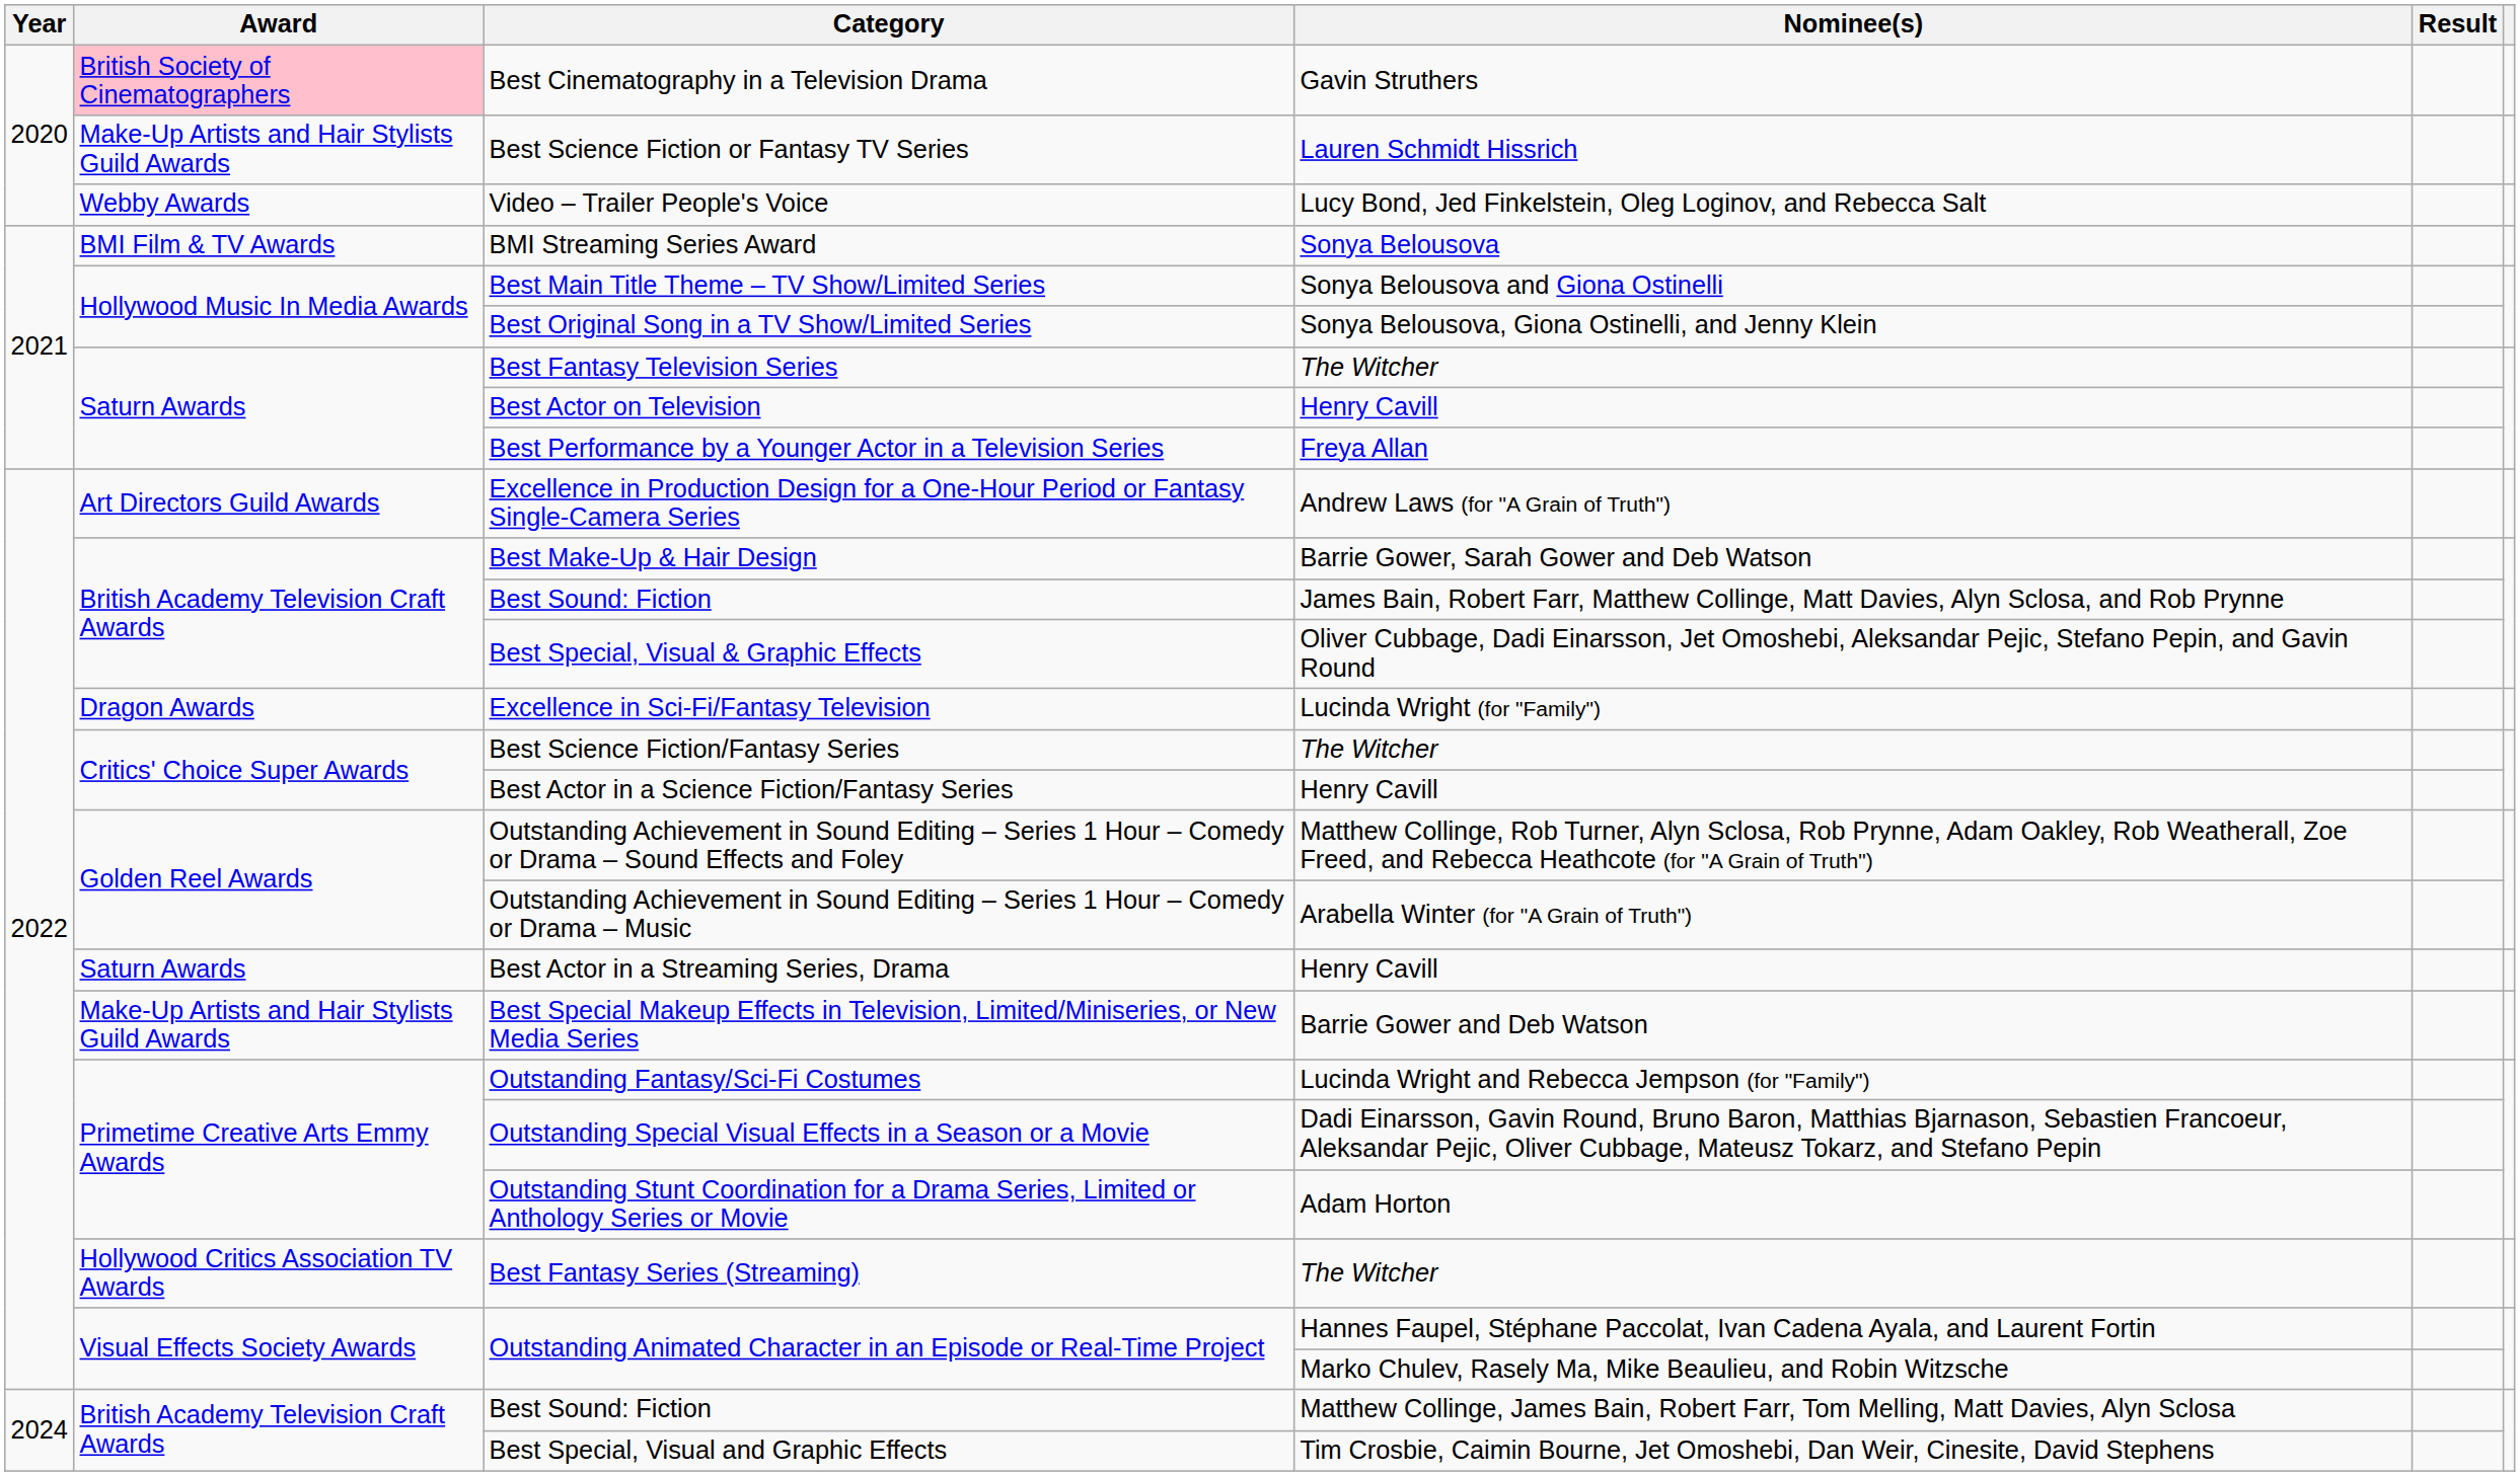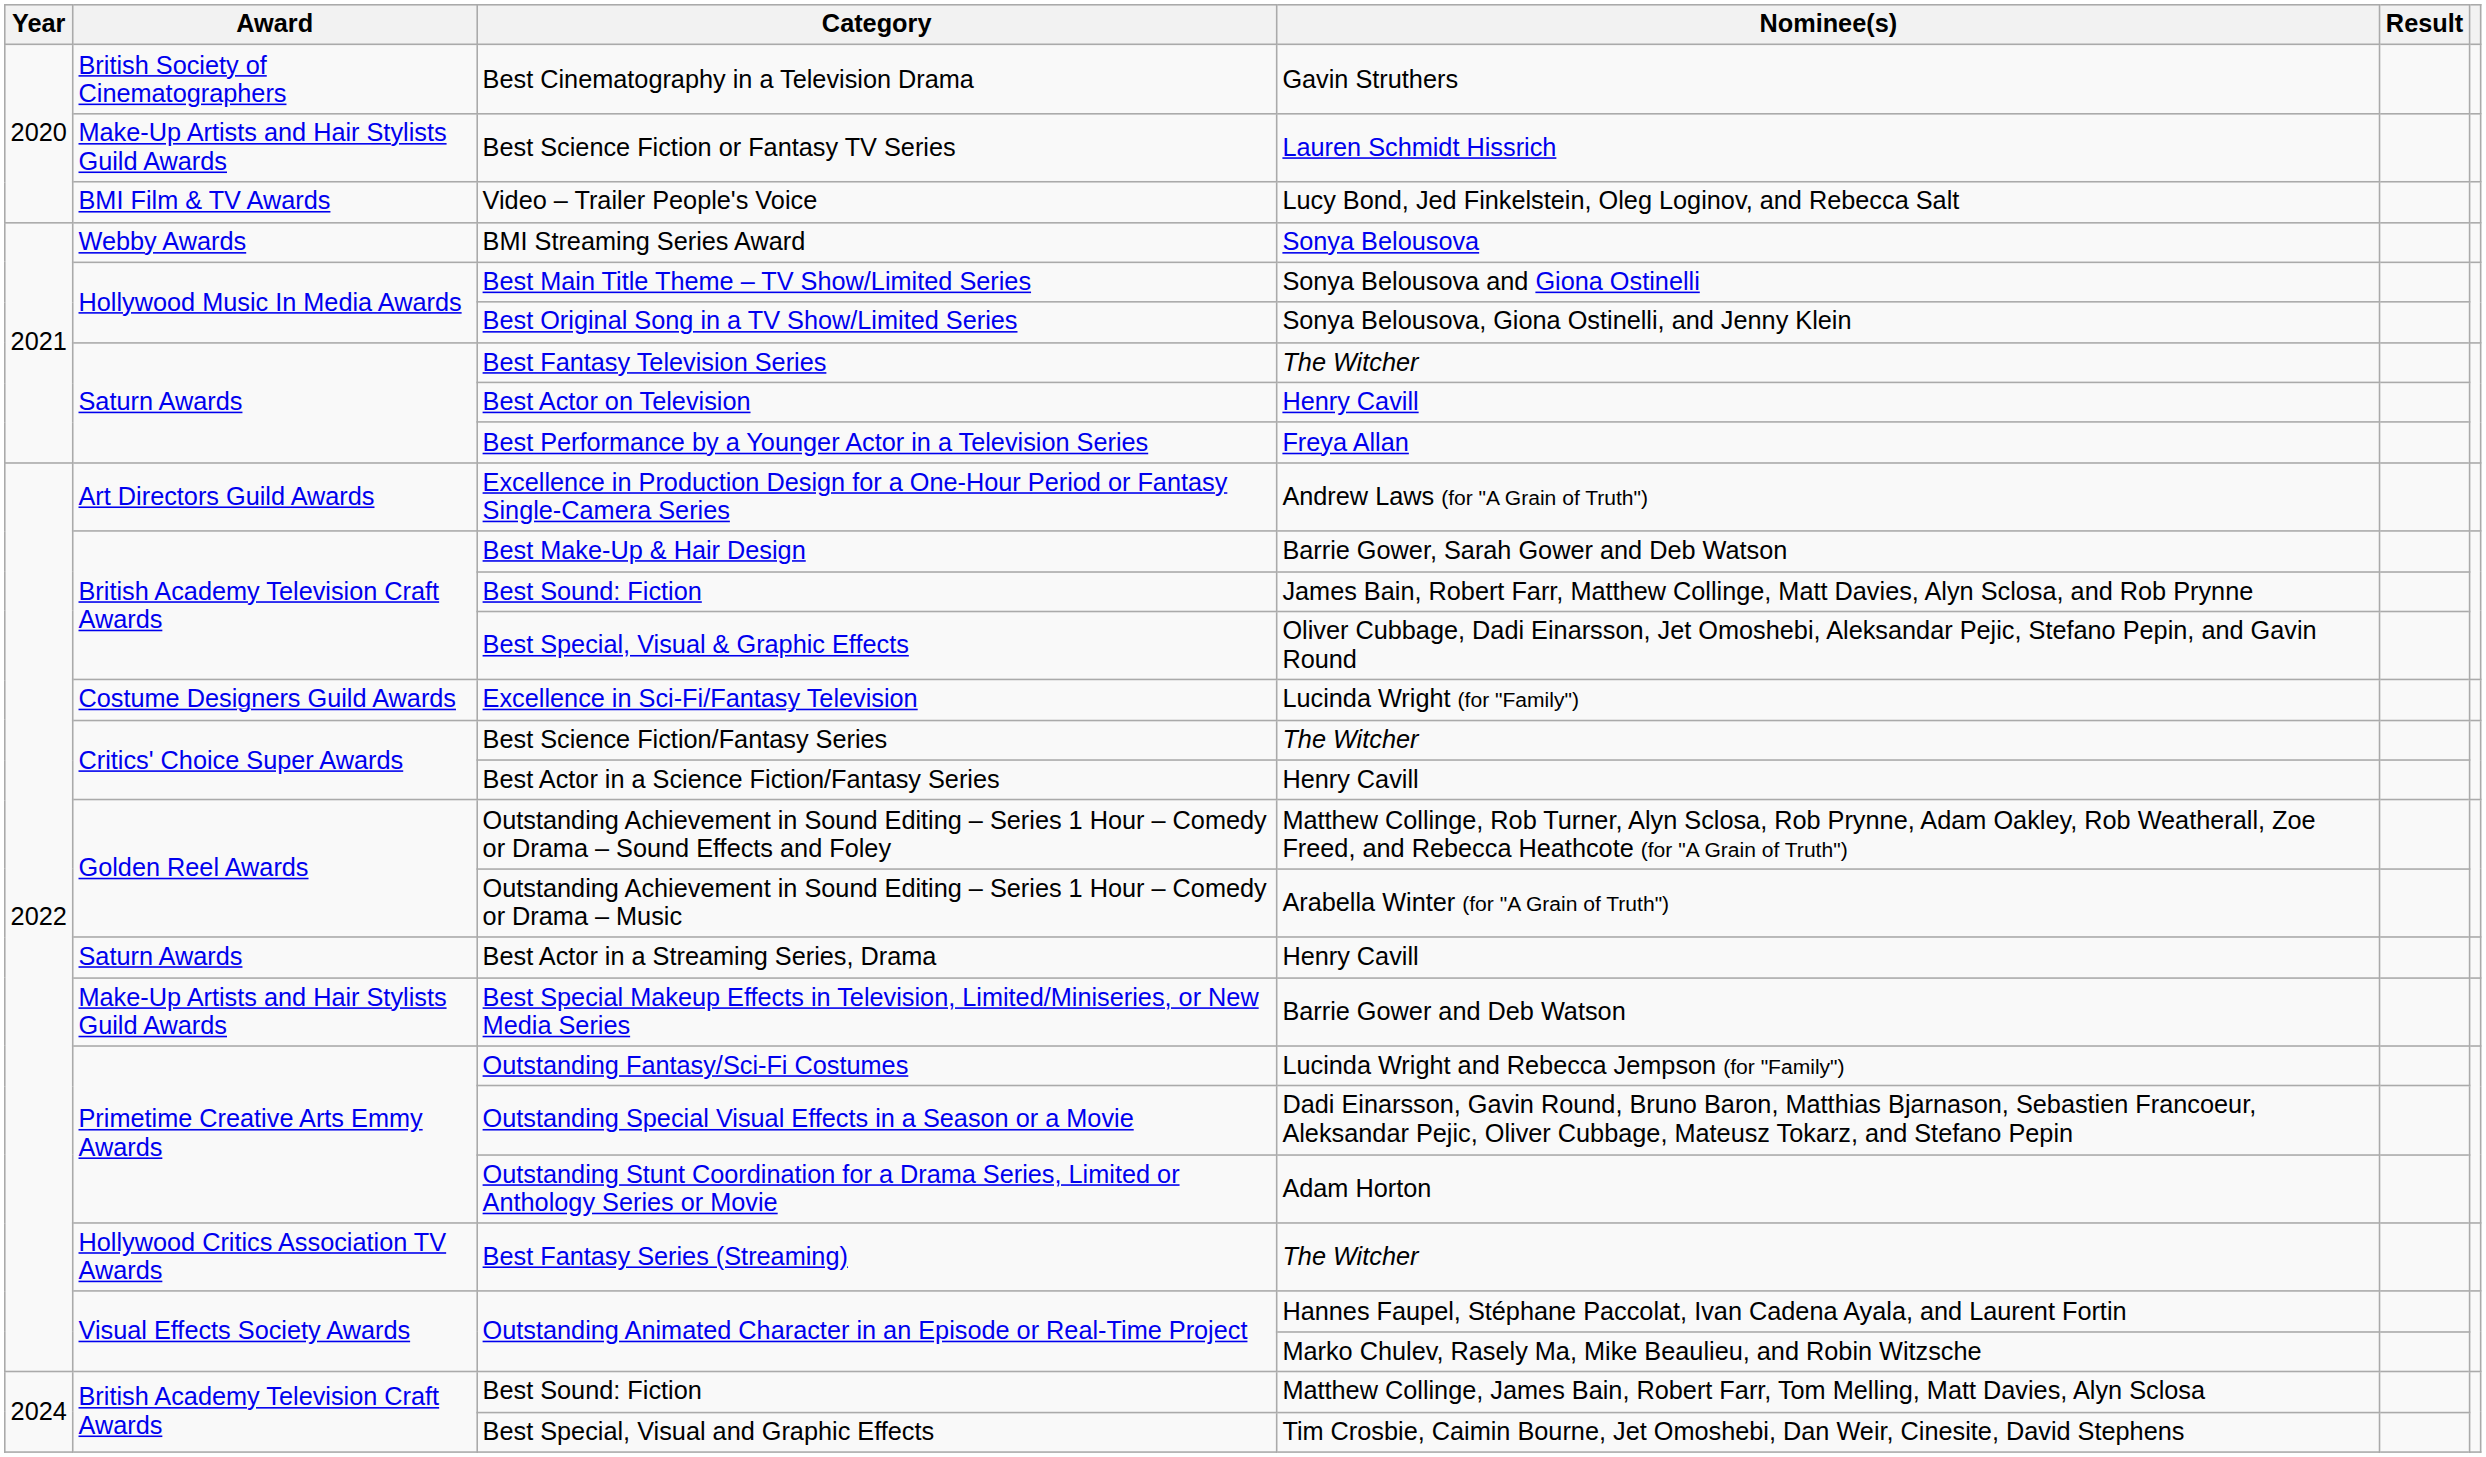Best Cinematography in a Television Drama | Award: pink background -> no background
Video – Trailer People's Voice | Award: Webby Awards -> BMI Film & TV Awards
BMI Streaming Series Award | Award: BMI Film & TV Awards -> Webby Awards
Excellence in Sci-Fi/Fantasy Television | Award: Dragon Awards -> Costume Designers Guild Awards
